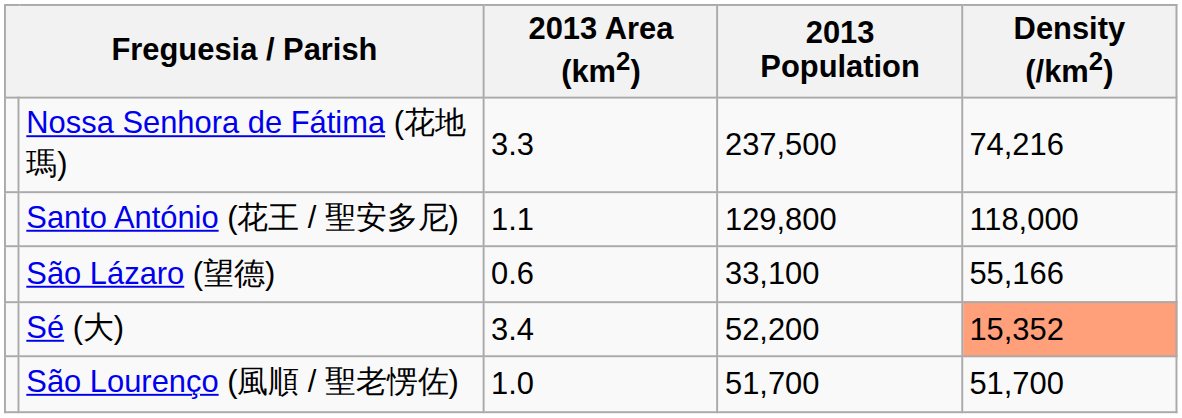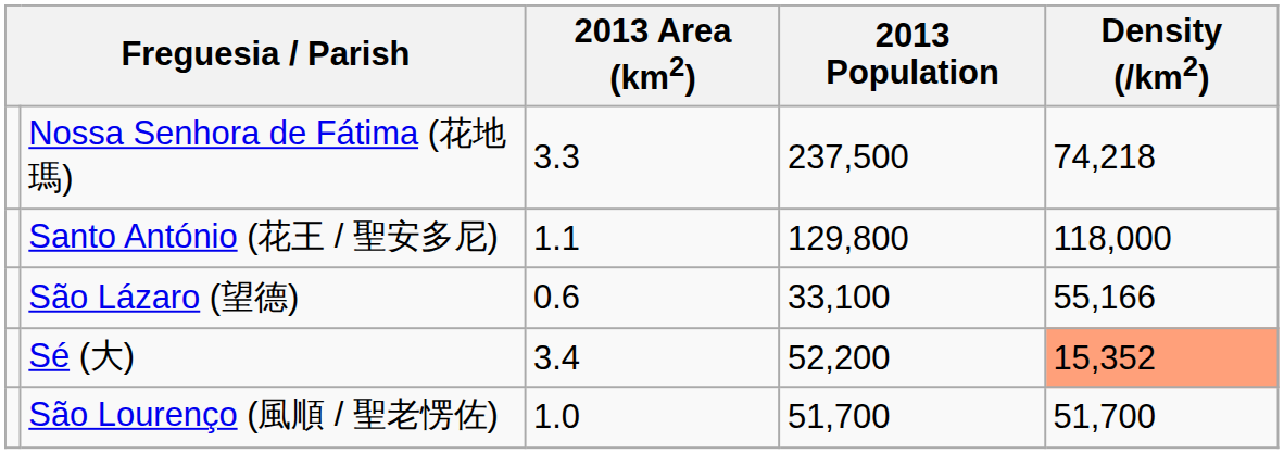Nossa Senhora de Fátima (花地瑪) | Density (/km2): 74,216 -> 74,218
